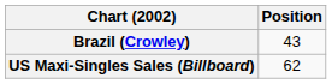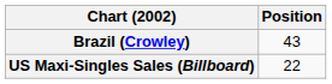US Maxi-Singles Sales (Billboard) | Position: 62 -> 22
